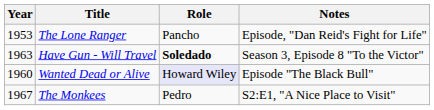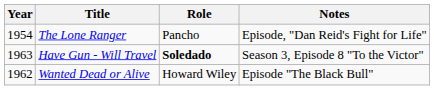The Lone Ranger | Year: 1953 -> 1954
Wanted Dead or Alive | Year: 1960 -> 1962
Wanted Dead or Alive | Role: lavender background -> no background
- row: 1967 | The Monkees | Pedro | S2:E1, "A Nice Place to Visit"
